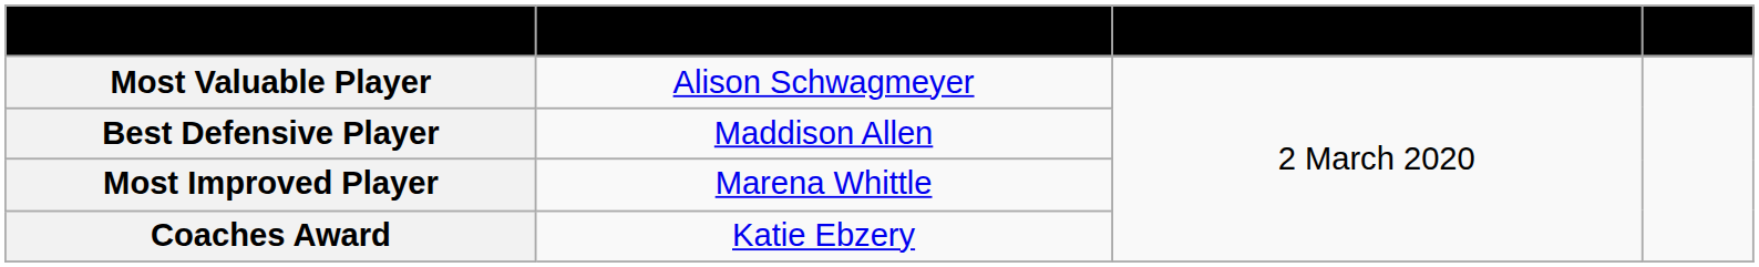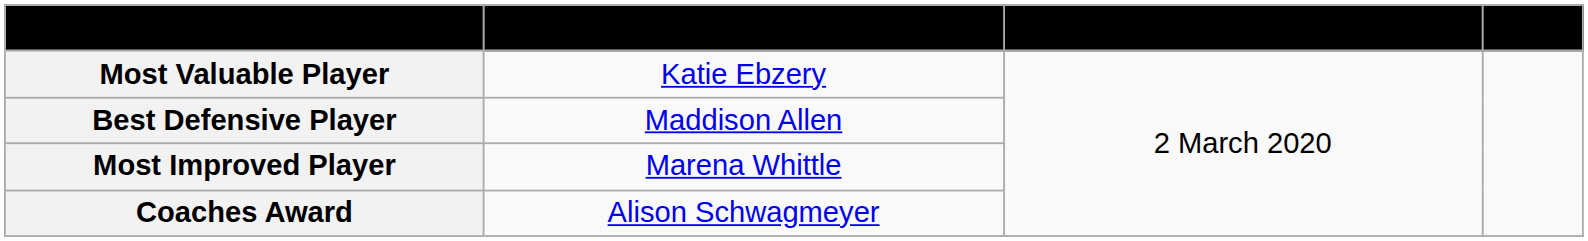Most Valuable Player | Recipient: Alison Schwagmeyer -> Katie Ebzery
Coaches Award | Recipient: Katie Ebzery -> Alison Schwagmeyer
